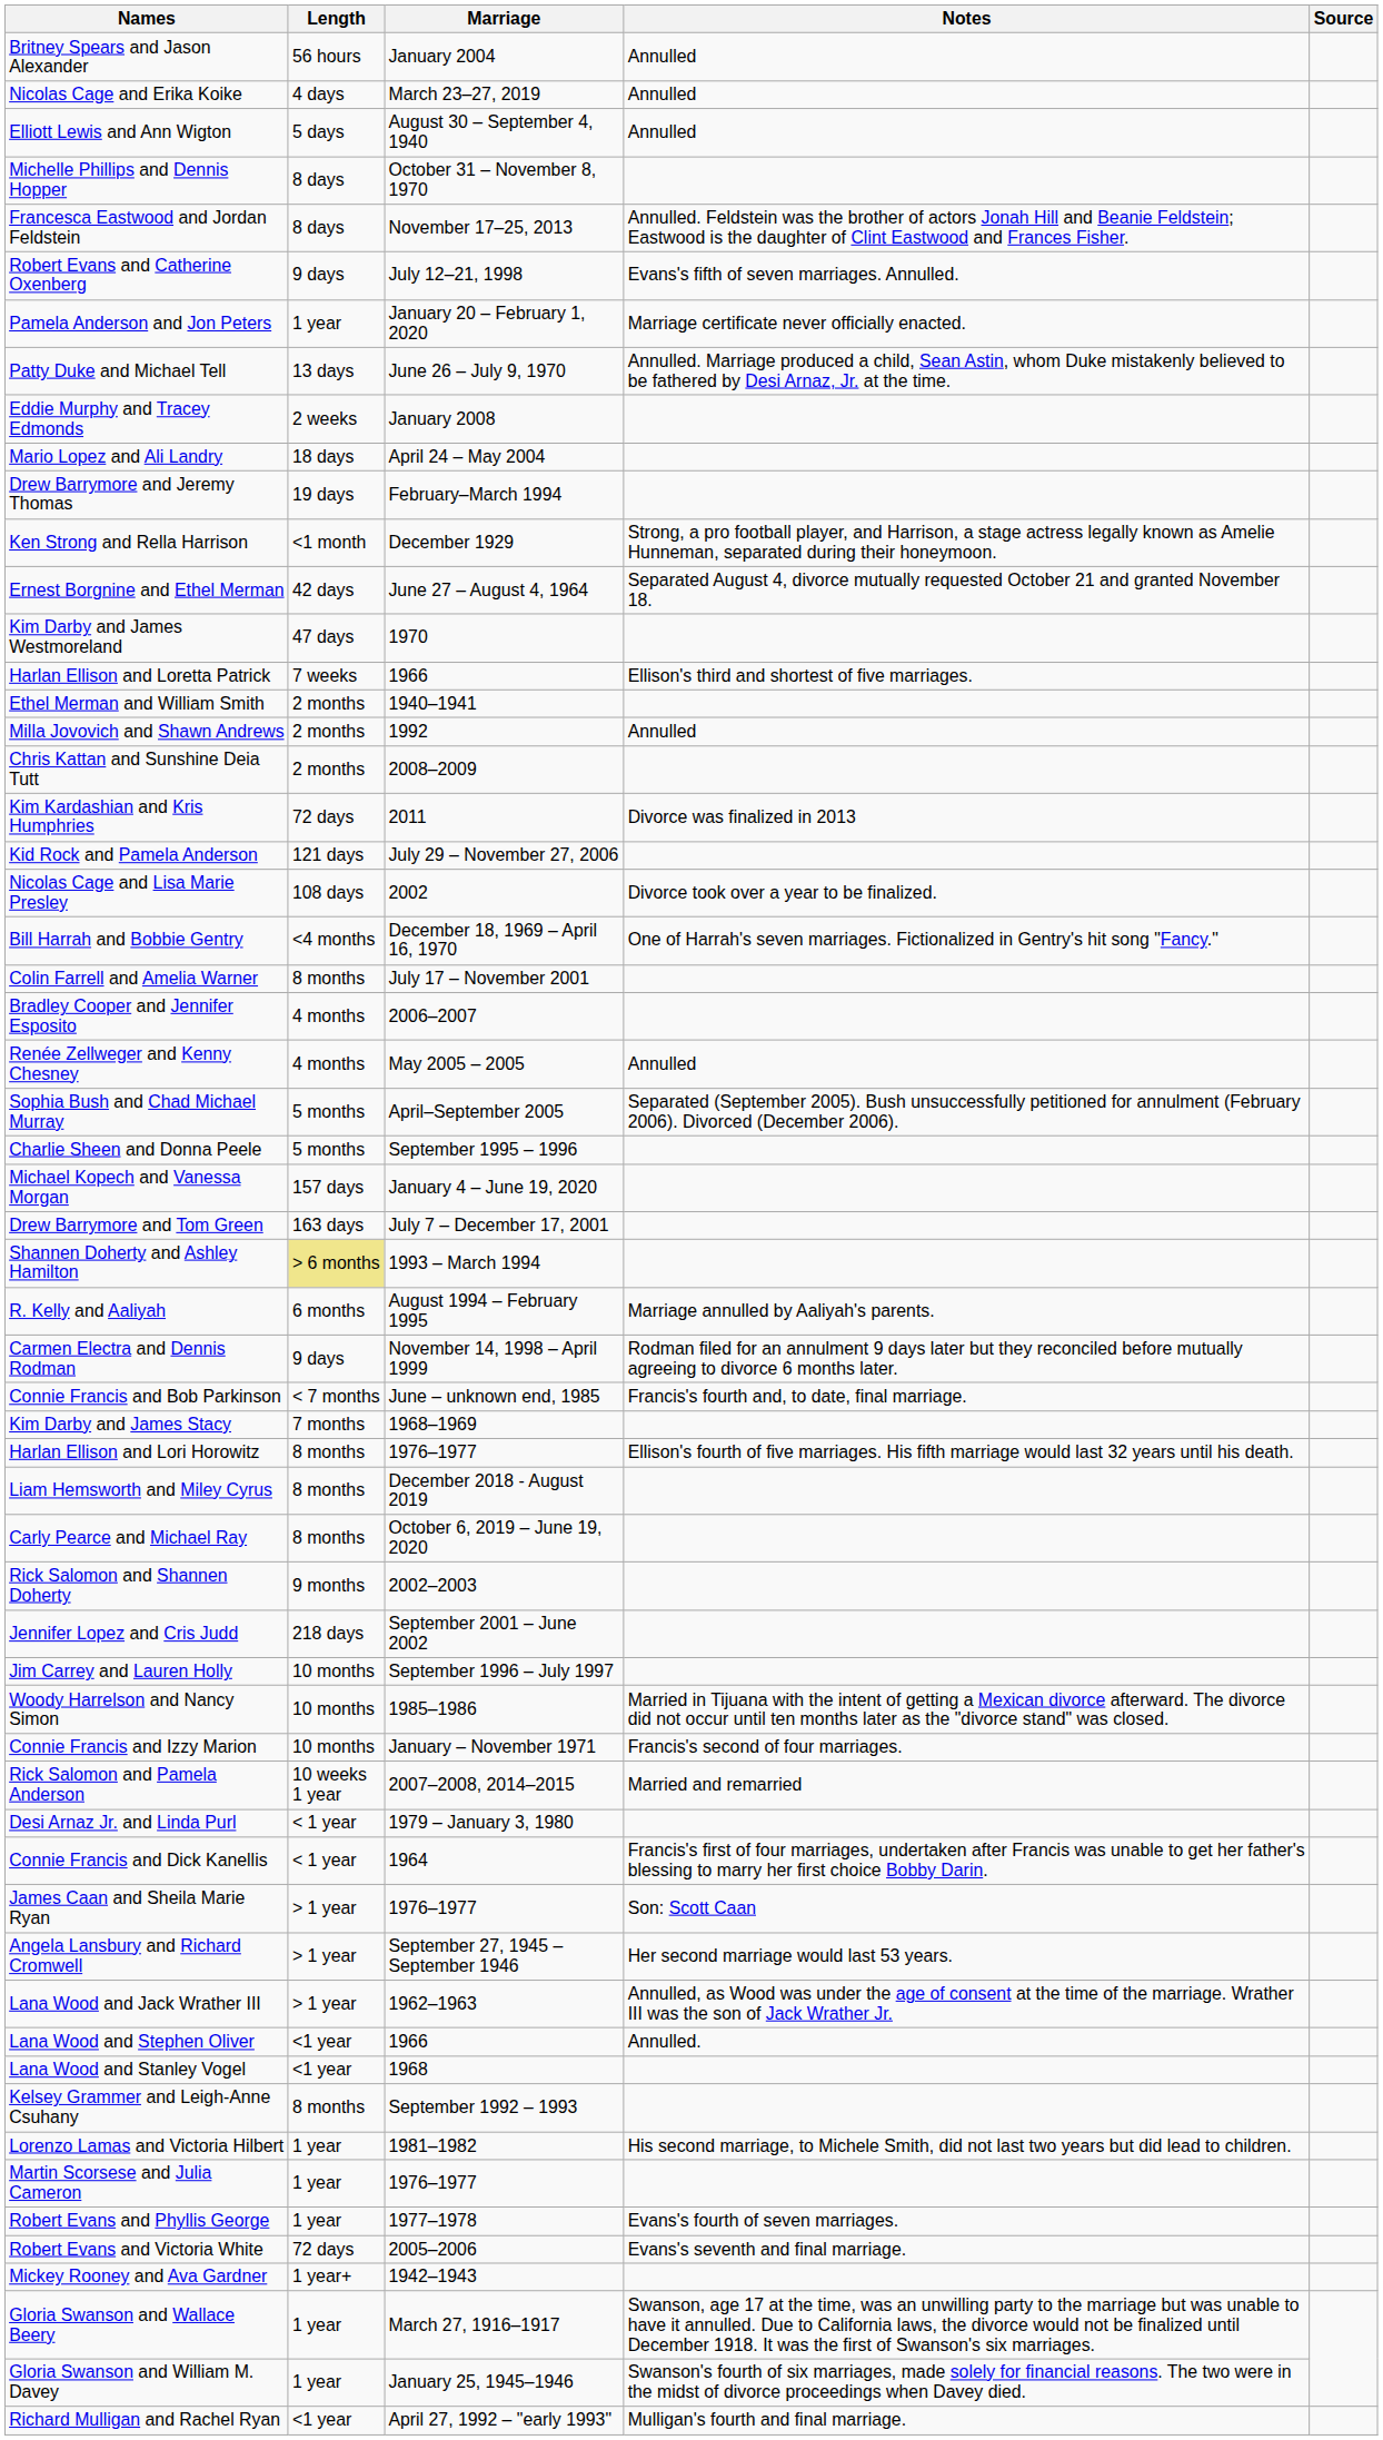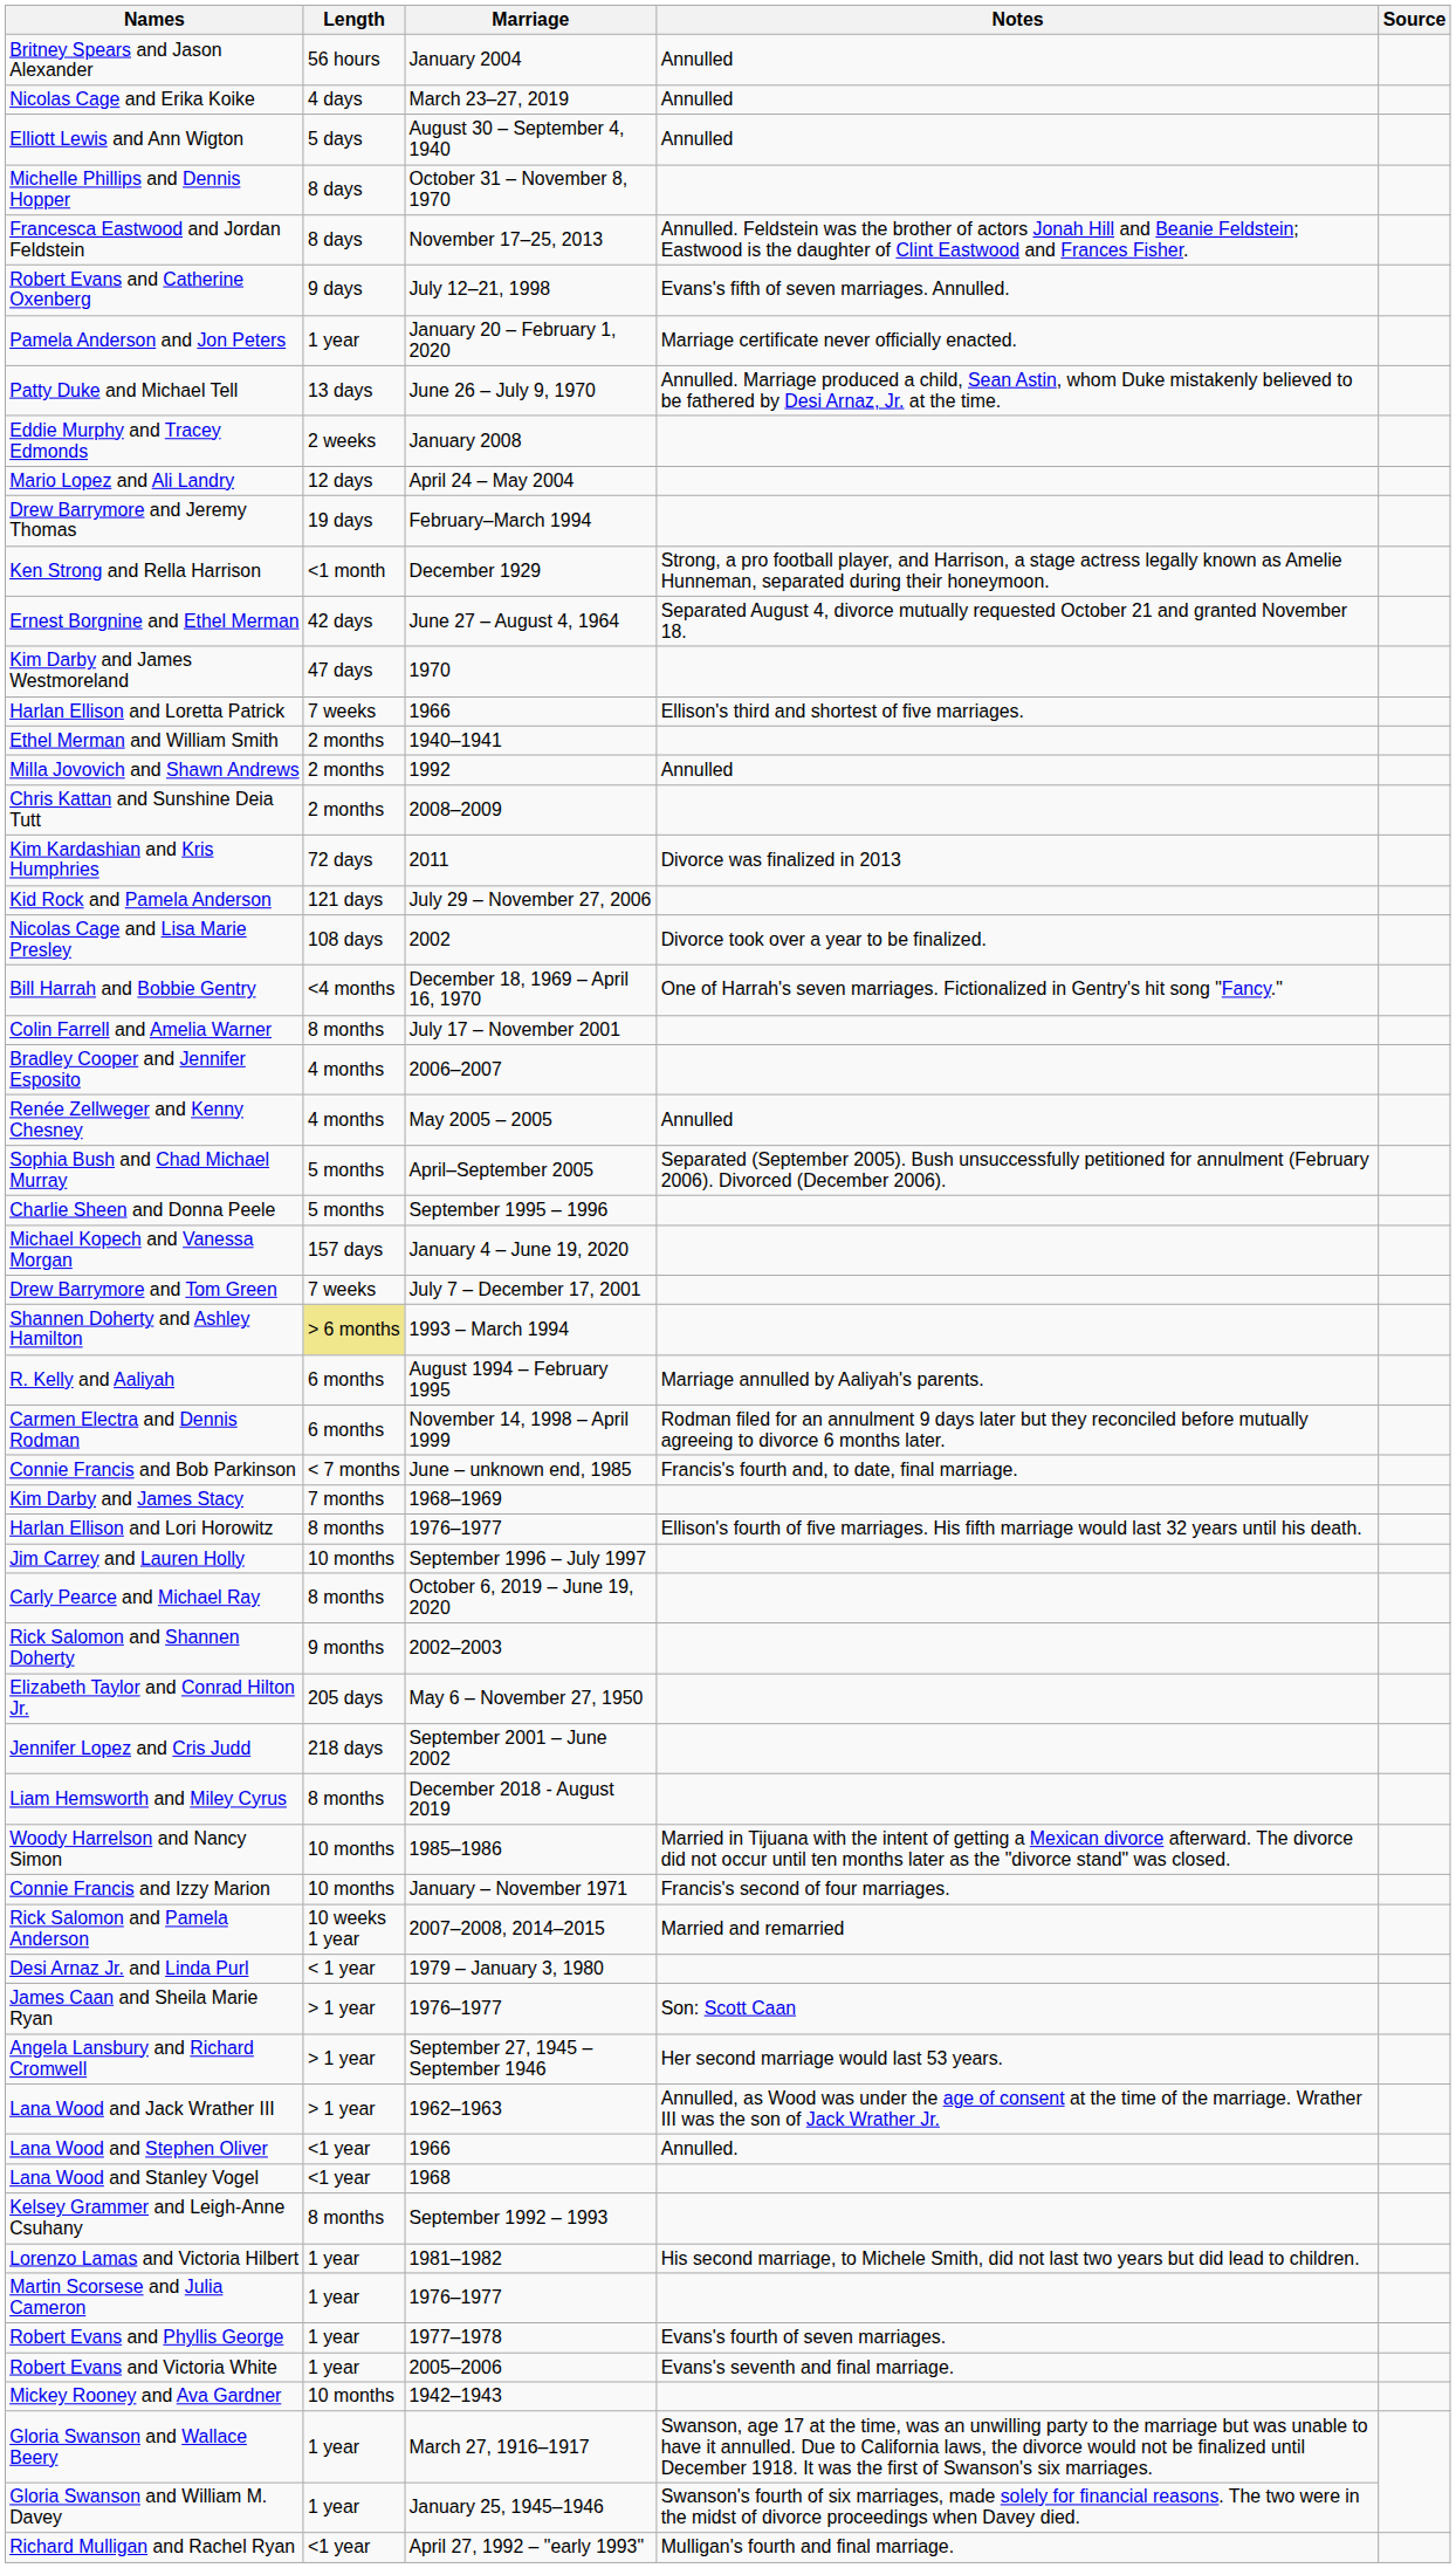Mario Lopez and Ali Landry | Length: 18 days -> 12 days
Drew Barrymore and Tom Green | Length: 163 days -> 7 weeks
Carmen Electra and Dennis Rodman | Length: 9 days -> 6 months
rows swapped: Liam Hemsworth and Miley Cyrus <-> Jim Carrey and Lauren Holly
+ row: Elizabeth Taylor and Conrad Hilton Jr. | 205 days | May 6 – November 27, 1950
- row: Connie Francis and Dick Kanellis | < 1 year | 1964 | Francis's first of four marriages, undertaken after Francis was unable to get her father's blessing to marry her first choice Bobby Darin.
Robert Evans and Victoria White | Length: 72 days -> 1 year
Mickey Rooney and Ava Gardner | Length: 1 year+ -> 10 months
